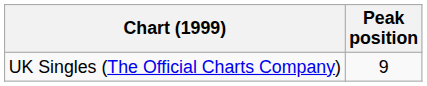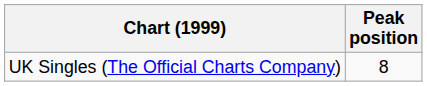UK Singles (The Official Charts Company) | Peak position: 9 -> 8
